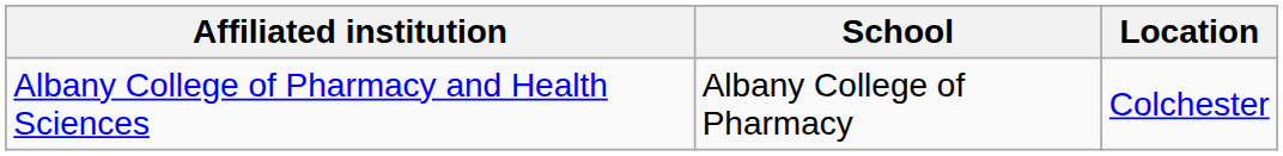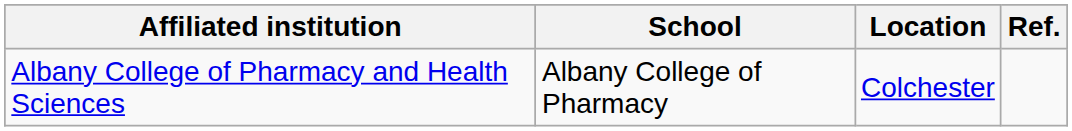+ column: Ref.
